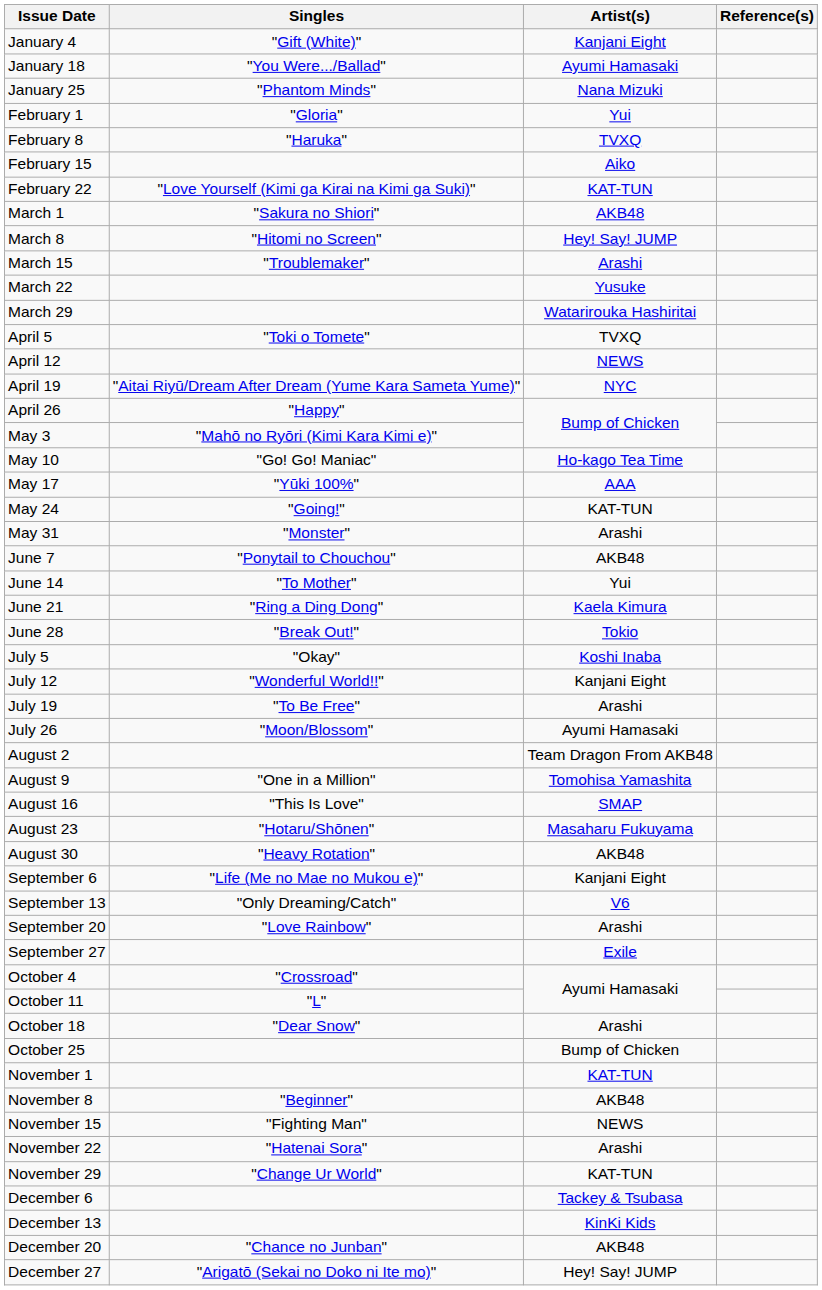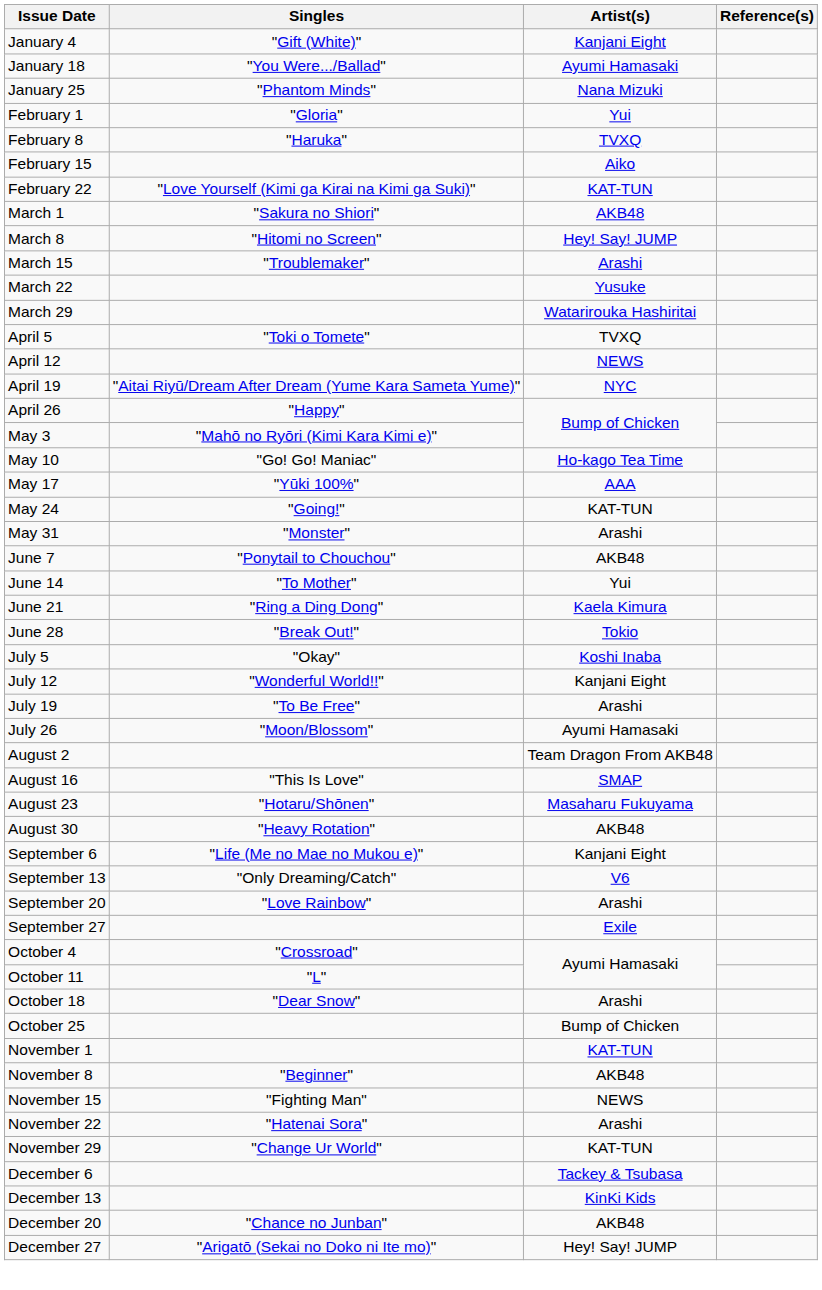- row: August 9 | "One in a Million" | Tomohisa Yamashita
